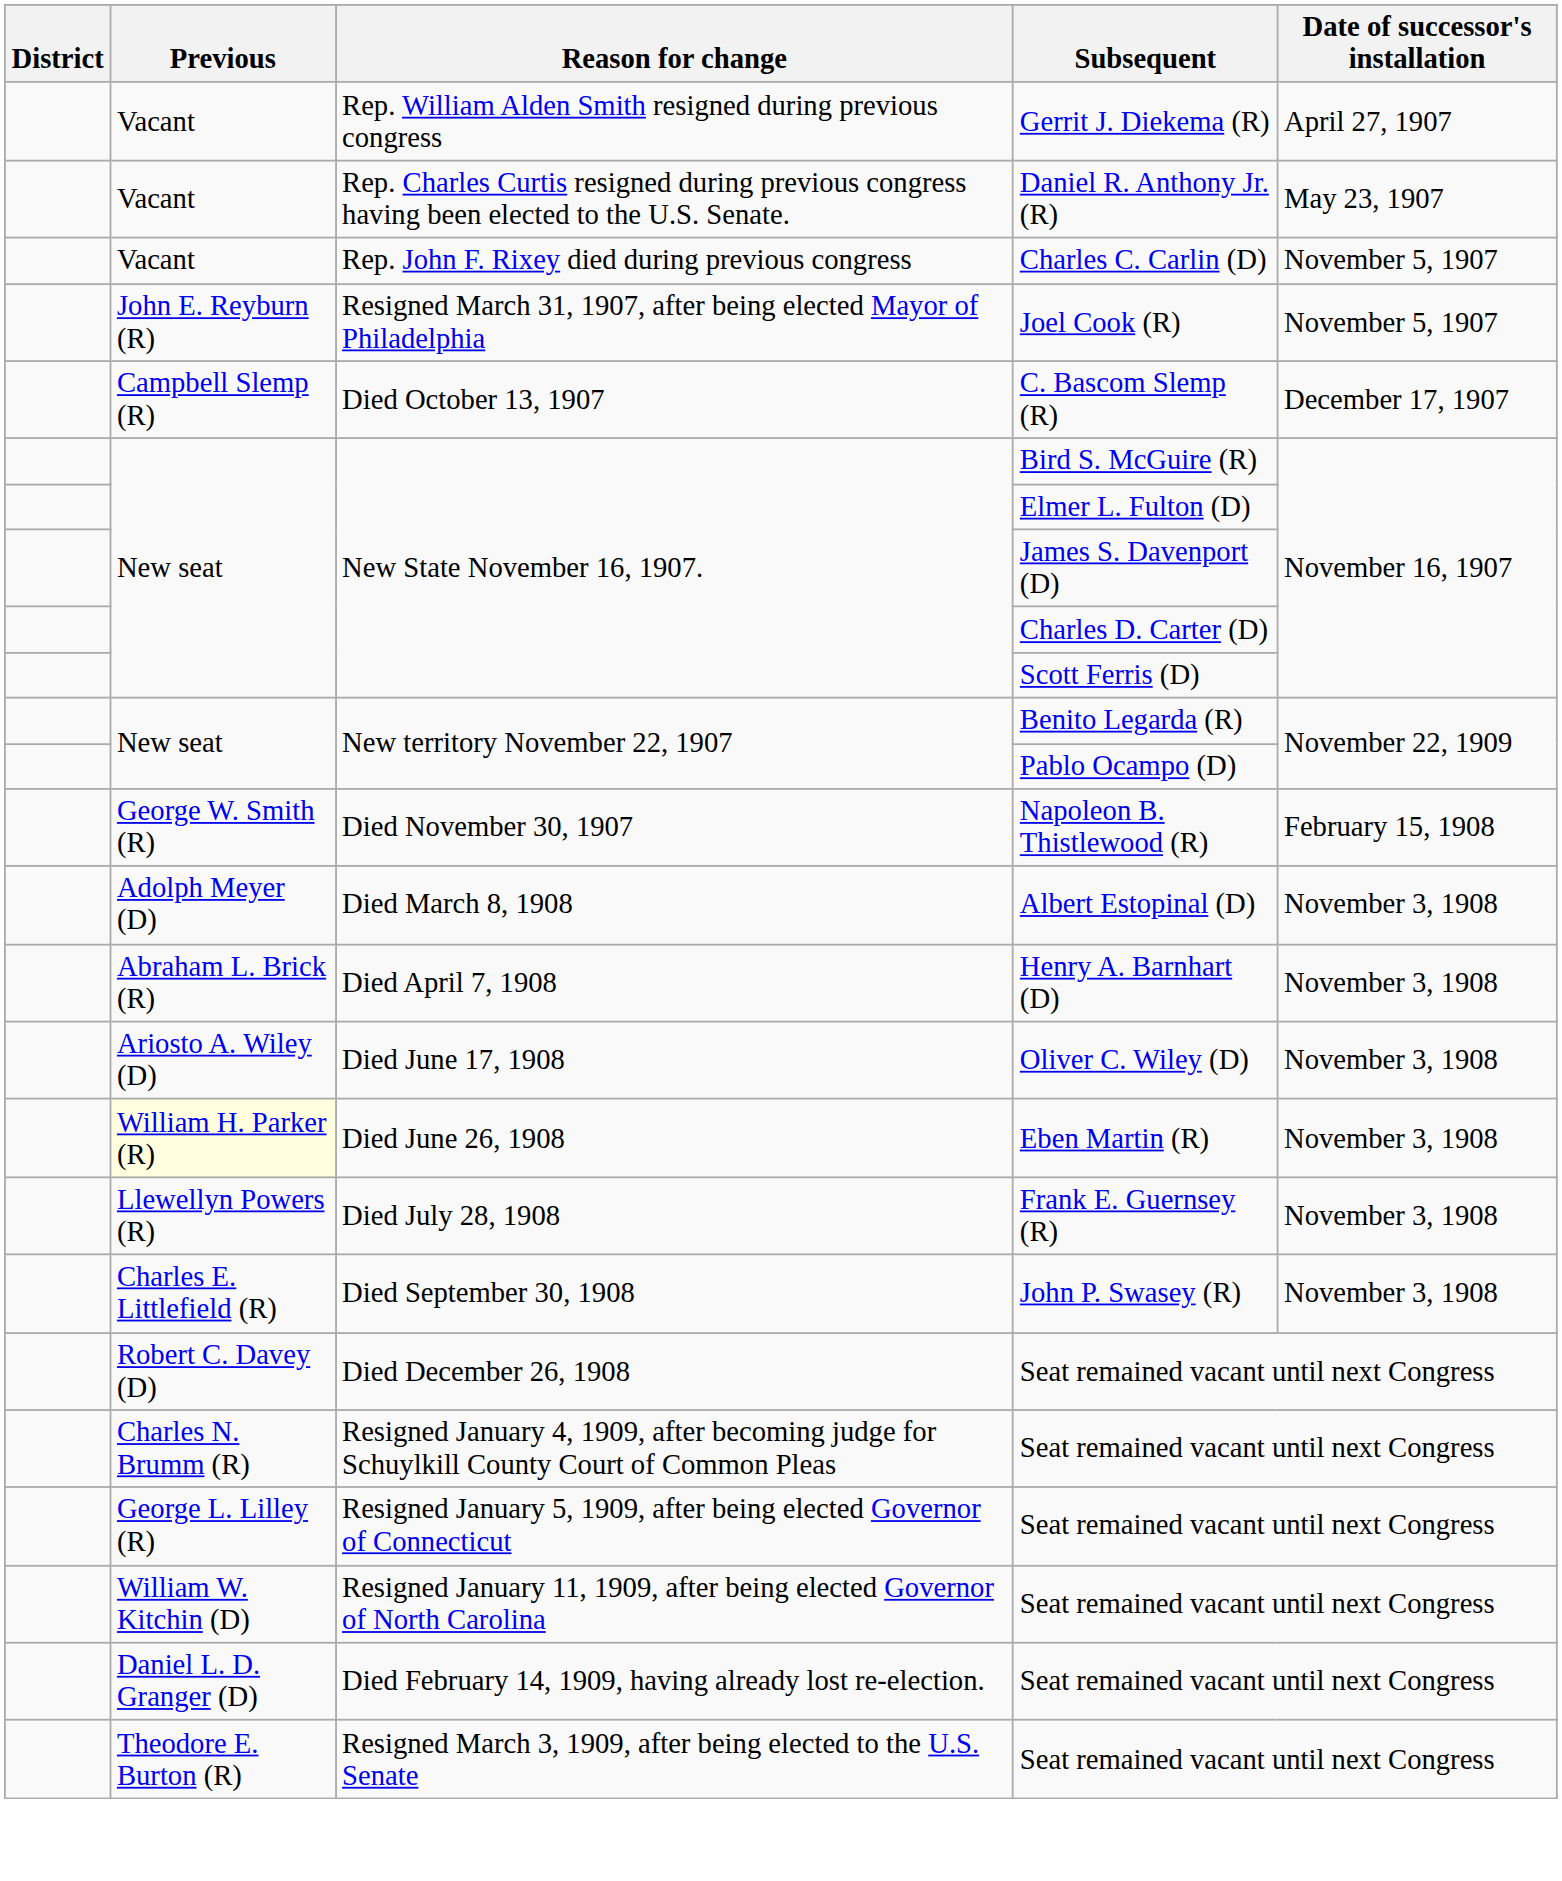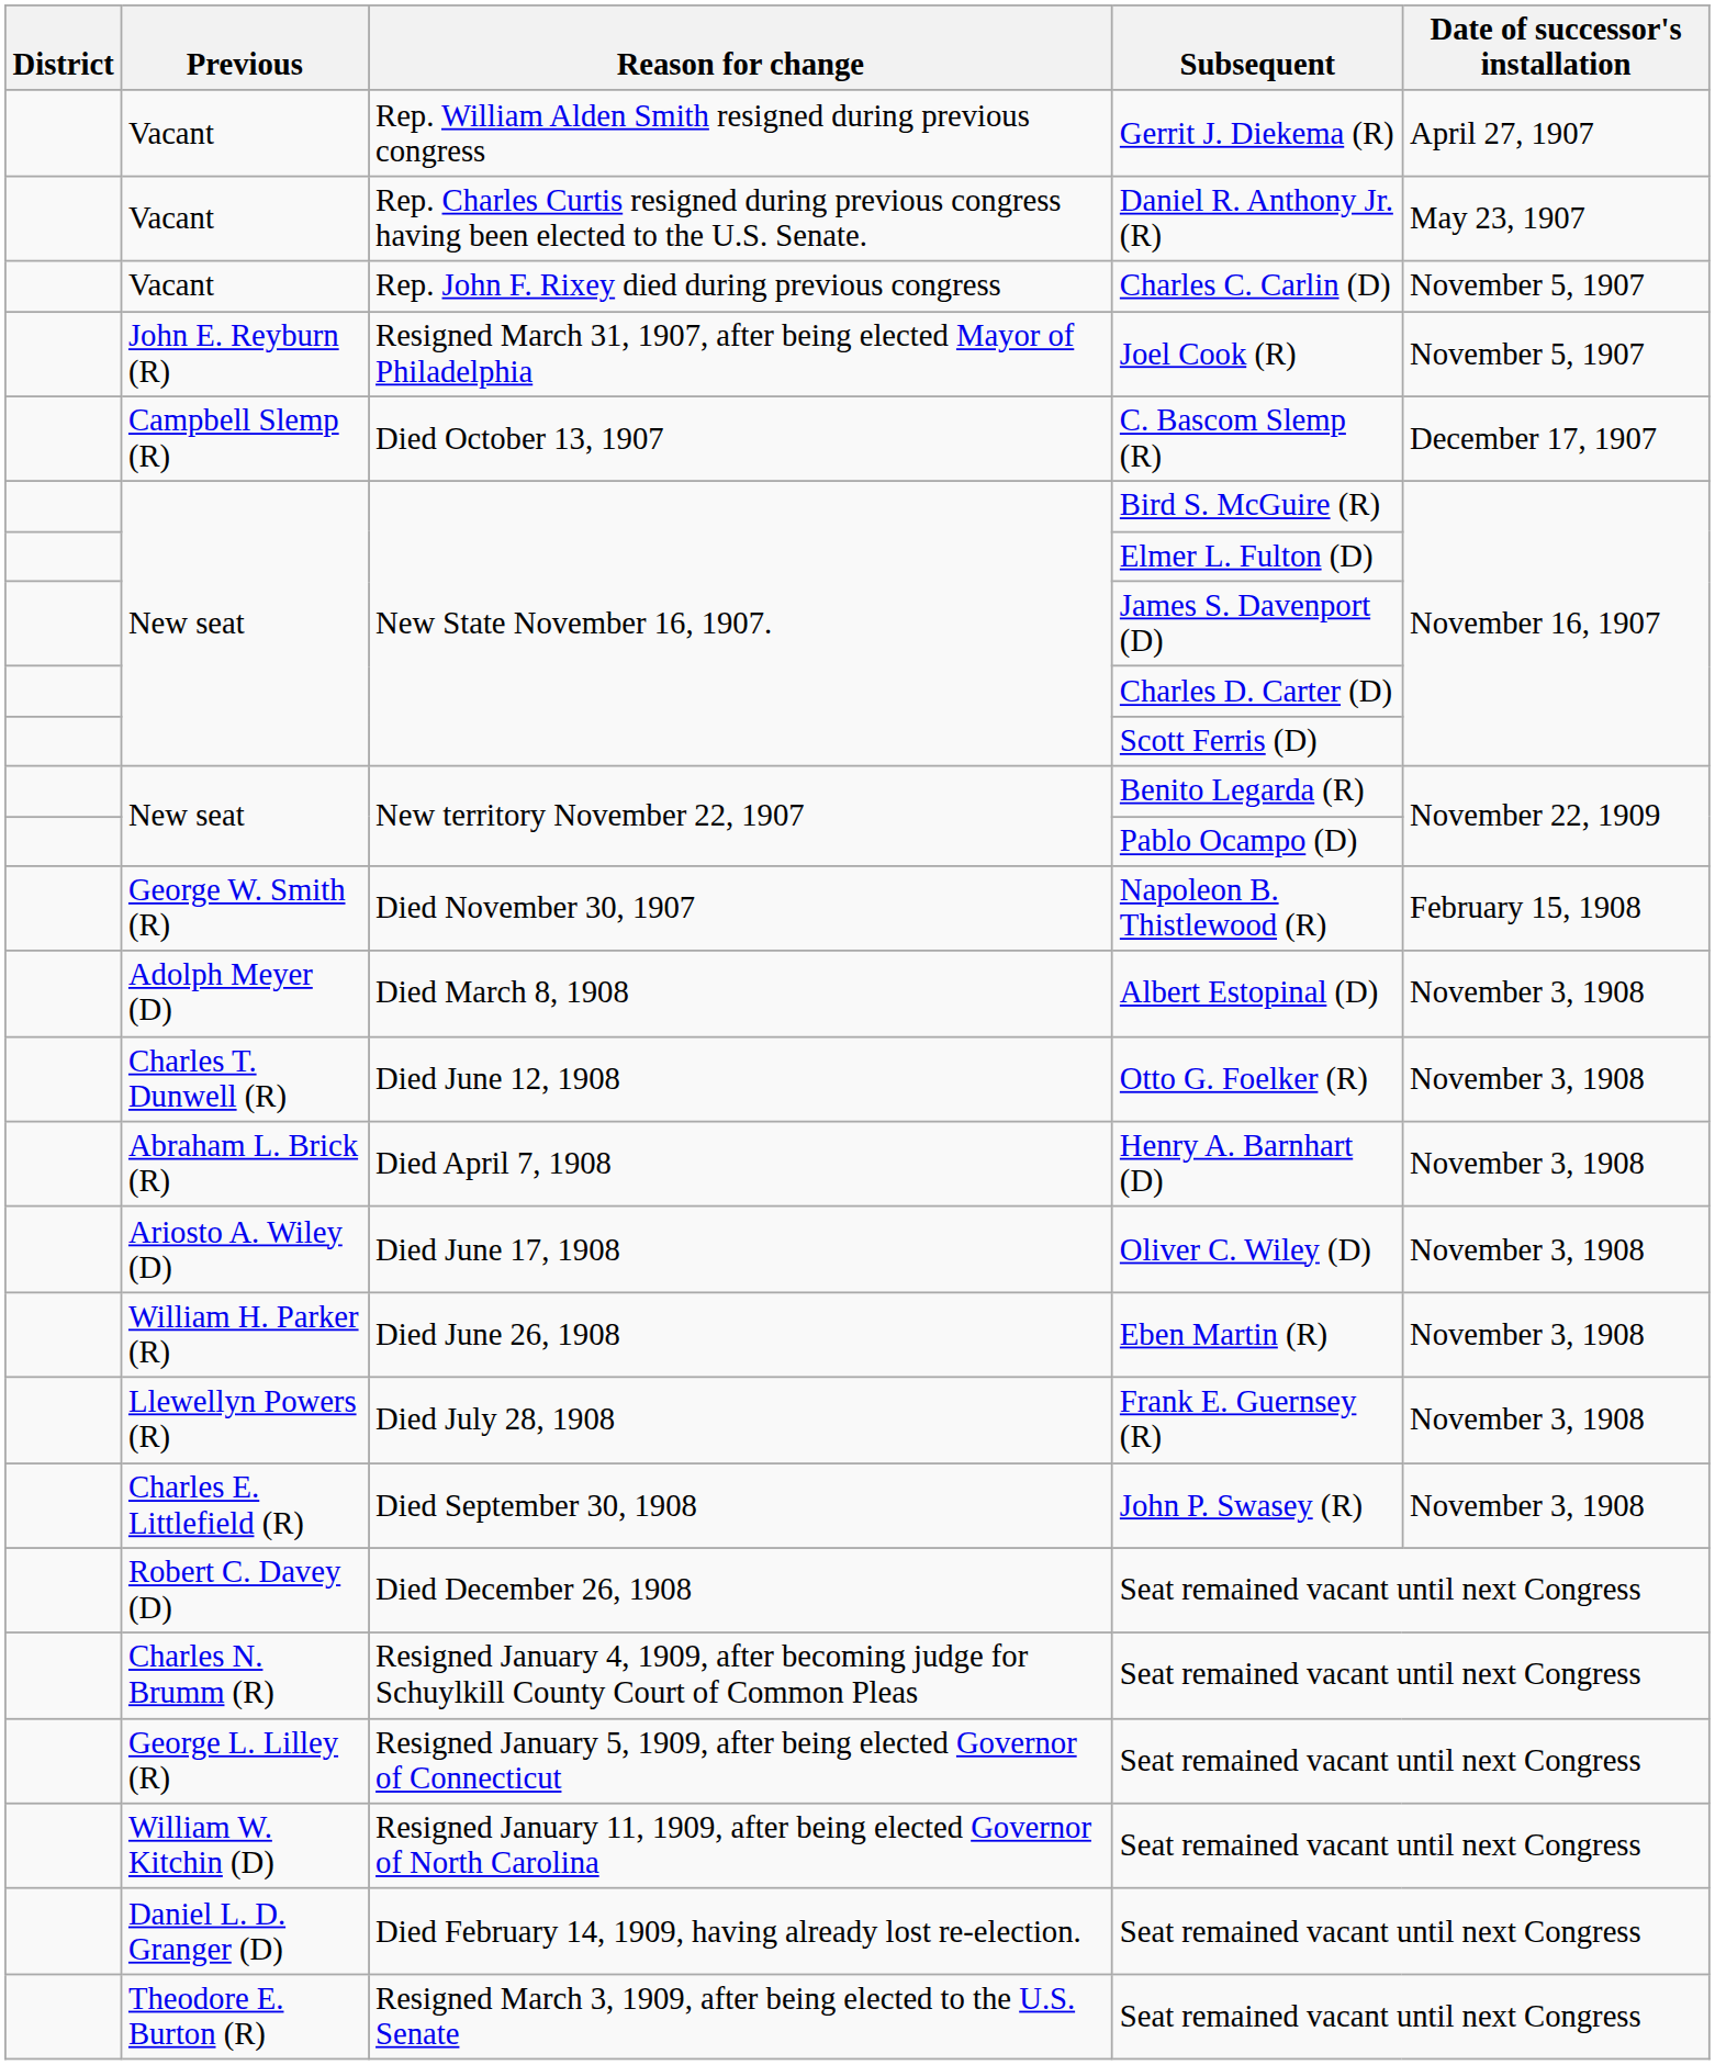+ row: Charles T. Dunwell (R) | Died June 12, 1908 | Otto G. Foelker (R) | November 3, 1908
Died June 26, 1908 | Previous: lightyellow background -> no background
